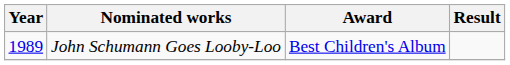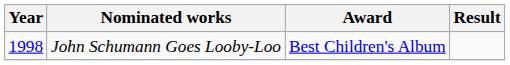John Schumann Goes Looby-Loo | Year: 1989 -> 1998
